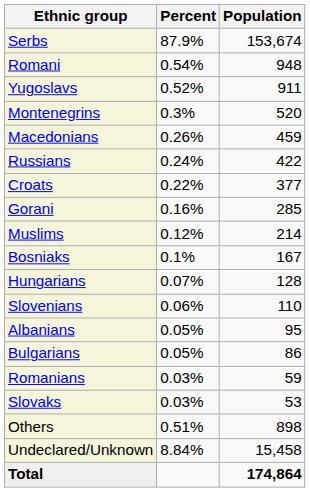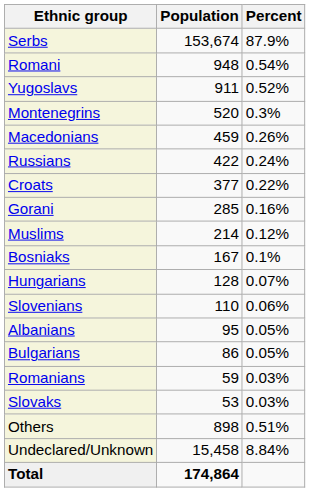columns swapped: Population <-> Percent
